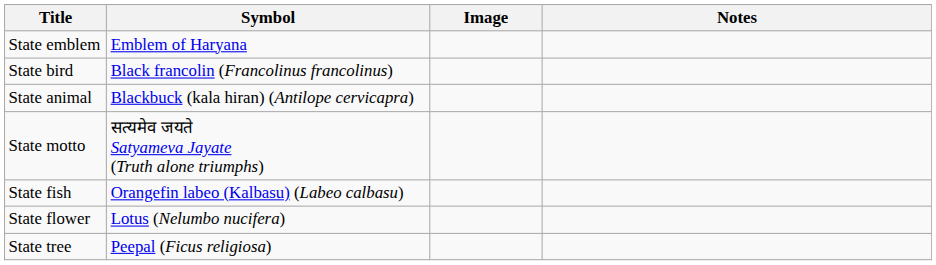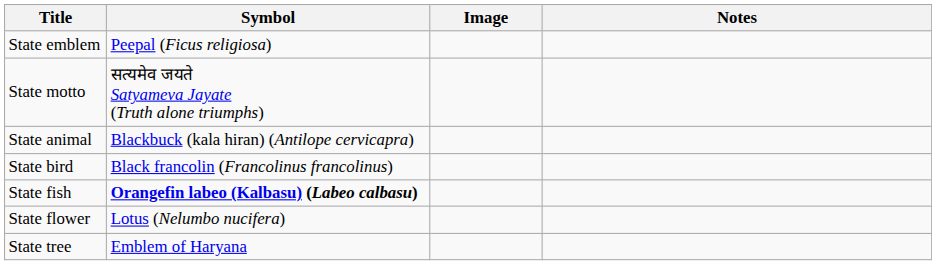State emblem | Symbol: Emblem of Haryana -> Peepal (Ficus religiosa)
rows swapped: State motto <-> State bird
State fish | Symbol: normal -> bold
State tree | Symbol: Peepal (Ficus religiosa) -> Emblem of Haryana
